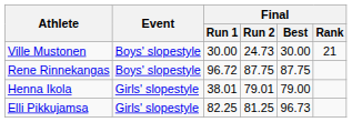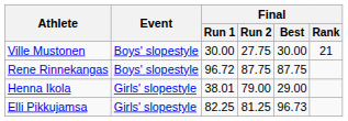Ville Mustonen | Final / Run 2: 24.73 -> 27.75
Henna Ikola | Final / Run 2: 79.01 -> 79.00
Henna Ikola | Final / Best: 79.00 -> 29.00
